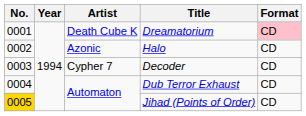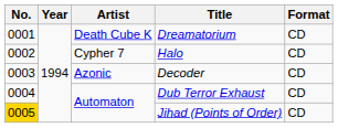Dreamatorium | Format: pink background -> no background
Halo | Artist: Azonic -> Cypher 7
Decoder | Artist: Cypher 7 -> Azonic
